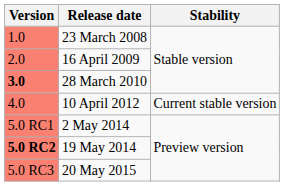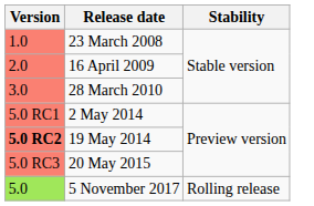28 March 2010 | Version: bold -> normal
- row: 4.0 | 10 April 2012 | Current stable version
+ row: 5.0 | 5 November 2017 | Rolling release
